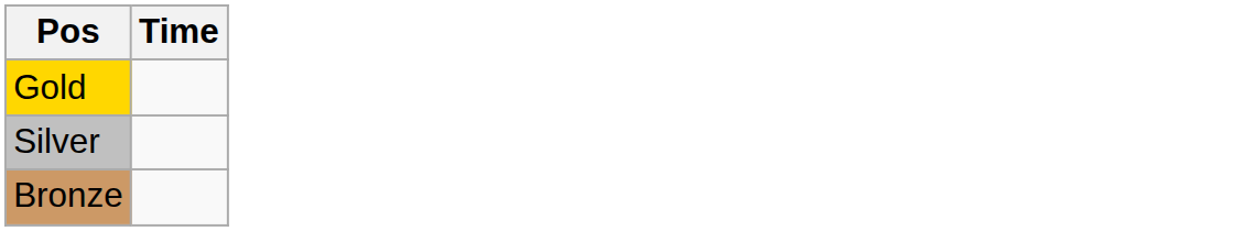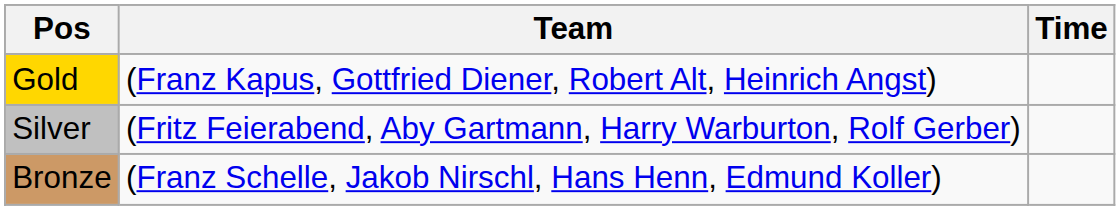+ column: Team | (Franz Kapus, Gottfried Diener, Robert Alt, Heinrich Angst) | (Fritz Feierabend, Aby Gartmann, Harry Warburton, Rolf Gerber) | (Franz Schelle, Jakob Nirschl, Hans Henn, Edmund Koller)
